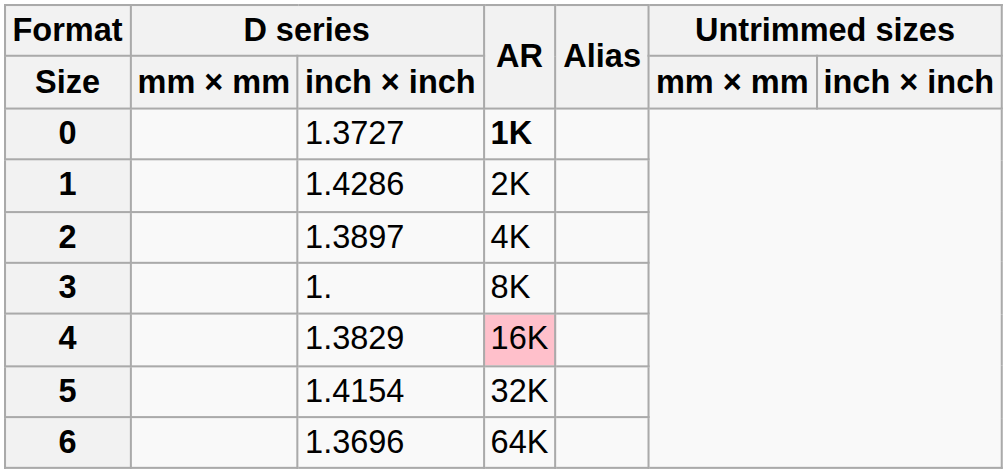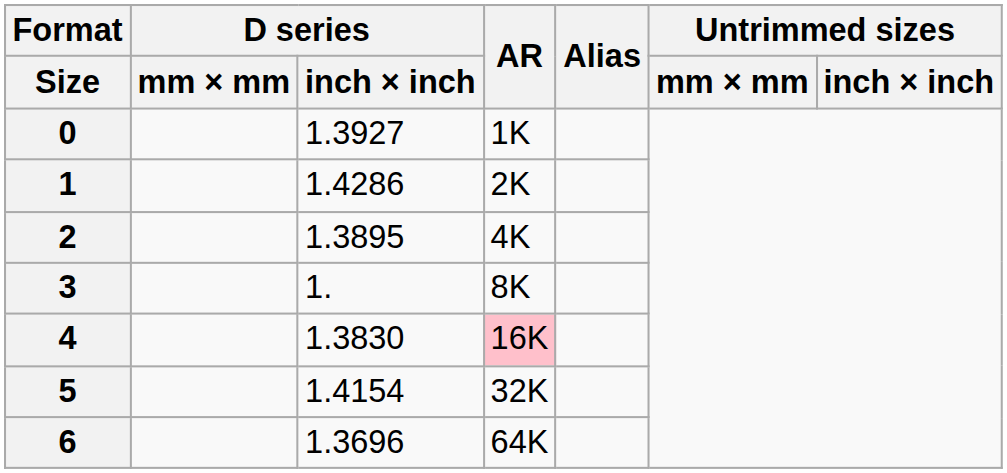0 | D series / inch × inch: 1.3727 -> 1.3927
0 | AR: bold -> normal
2 | D series / inch × inch: 1.3897 -> 1.3895
4 | D series / inch × inch: 1.3829 -> 1.3830
